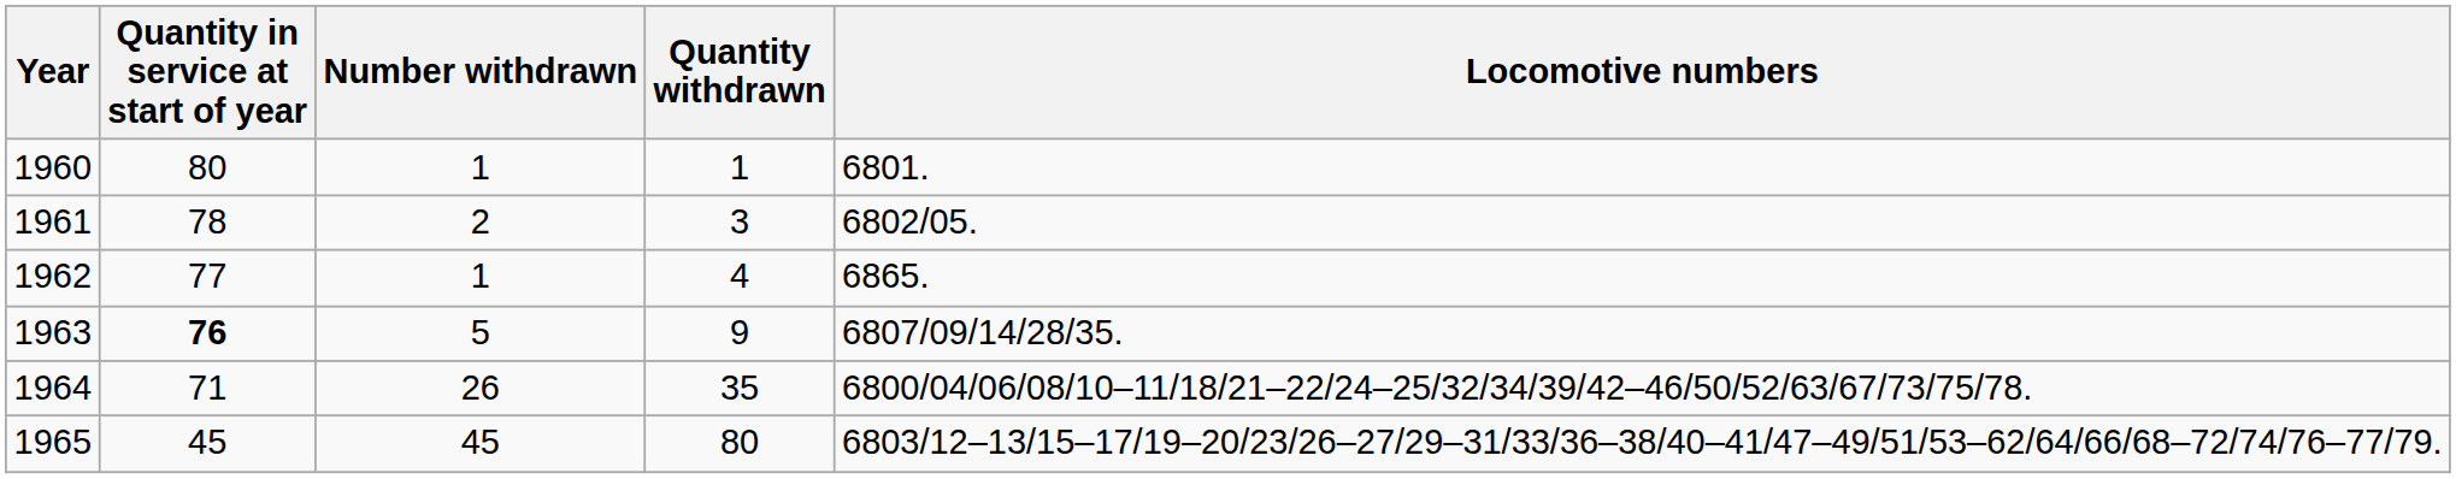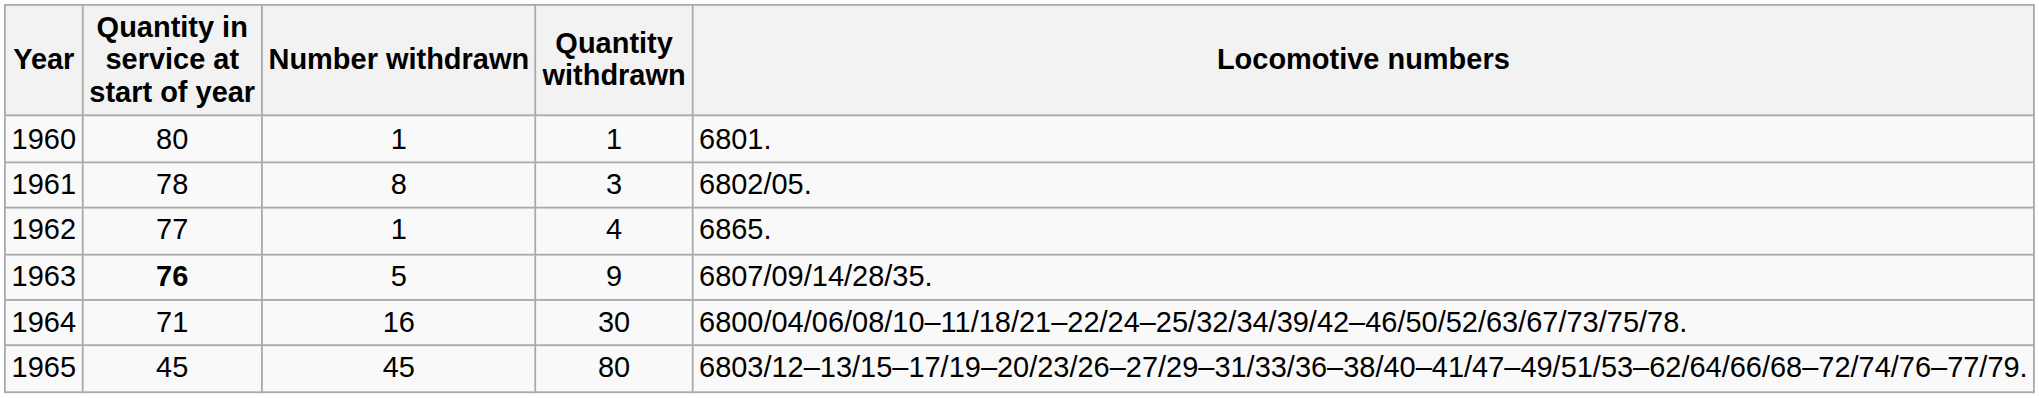1961 | Number withdrawn: 2 -> 8
1964 | Number withdrawn: 26 -> 16
1964 | Quantity withdrawn: 35 -> 30
